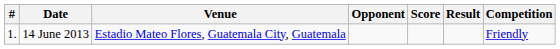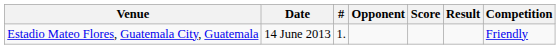columns swapped: # <-> Venue
